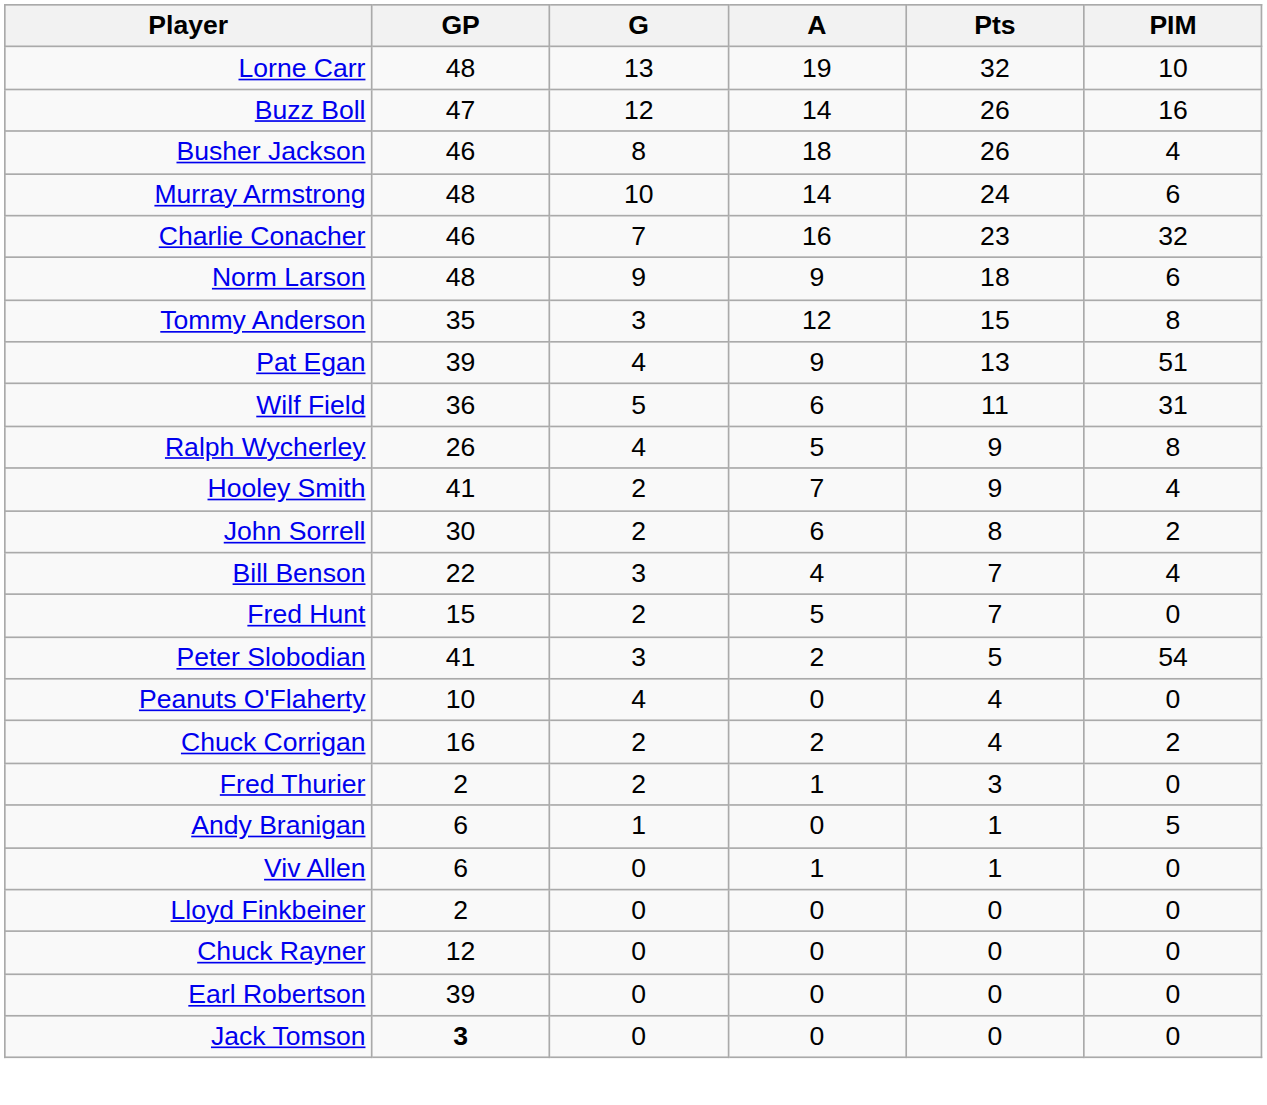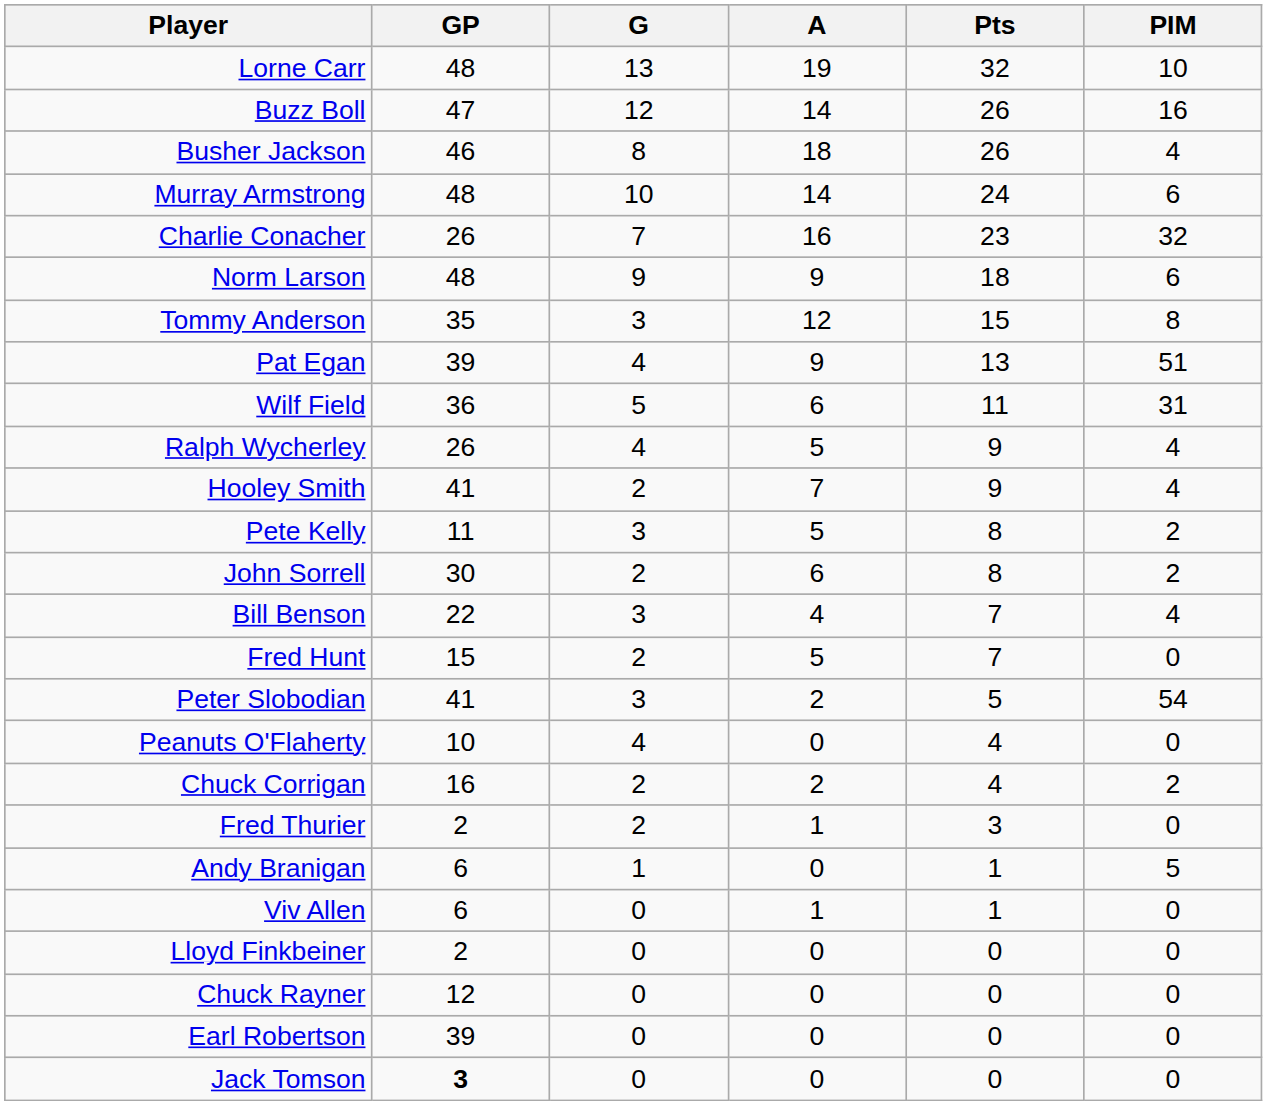Charlie Conacher | GP: 46 -> 26
Ralph Wycherley | PIM: 8 -> 4
+ row: Pete Kelly | 11 | 3 | 5 | 8 | 2
